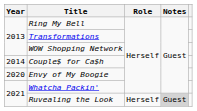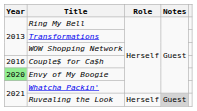Couple$ for Ca$h | Year: 2014 -> 2016
Envy of My Boogie | Year: no background -> lightgreen background
